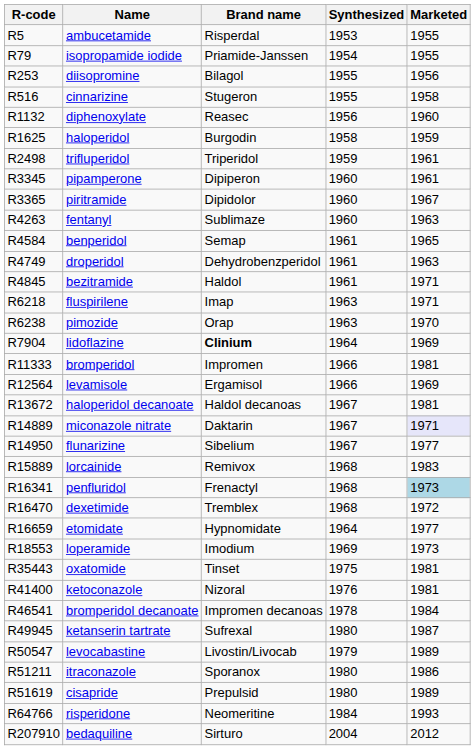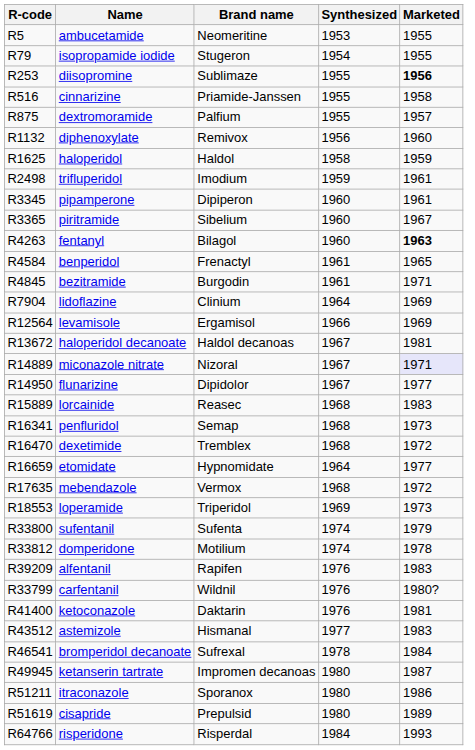ambucetamide | Brand name: Risperdal -> Neomeritine
isopropamide iodide | Brand name: Priamide-Janssen -> Stugeron
diisopromine | Brand name: Bilagol -> Sublimaze
diisopromine | Marketed: normal -> bold
cinnarizine | Brand name: Stugeron -> Priamide-Janssen
+ row: R875 | dextromoramide | Palfium | 1955 | 1957
diphenoxylate | Brand name: Reasec -> Remivox
haloperidol | Brand name: Burgodin -> Haldol
trifluperidol | Brand name: Triperidol -> Imodium
piritramide | Brand name: Dipidolor -> Sibelium
fentanyl | Brand name: Sublimaze -> Bilagol
fentanyl | Marketed: normal -> bold
benperidol | Brand name: Semap -> Frenactyl
- row: R4749 | droperidol | Dehydrobenzperidol | 1961 | 1963
bezitramide | Brand name: Haldol -> Burgodin
- row: R6218 | fluspirilene | Imap | 1963 | 1971
- row: R6238 | pimozide | Orap | 1963 | 1970
lidoflazine | Brand name: bold -> normal
- row: R11333 | bromperidol | Impromen | 1966 | 1981
miconazole nitrate | Brand name: Daktarin -> Nizoral
flunarizine | Brand name: Sibelium -> Dipidolor
lorcainide | Brand name: Remivox -> Reasec
penfluridol | Brand name: Frenactyl -> Semap
penfluridol | Marketed: lightblue background -> no background
+ row: R17635 | mebendazole | Vermox | 1968 | 1972
loperamide | Brand name: Imodium -> Triperidol
+ row: R33800 | sufentanil | Sufenta | 1974 | 1979
+ row: R33812 | domperidone | Motilium | 1974 | 1978
- row: R35443 | oxatomide | Tinset | 1975 | 1981
+ row: R39209 | alfentanil | Rapifen | 1976 | 1983
+ row: R33799 | carfentanil | Wildnil | 1976 | 1980?
ketoconazole | Brand name: Nizoral -> Daktarin
+ row: R43512 | astemizole | Hismanal | 1977 | 1983
bromperidol decanoate | Brand name: Impromen decanoas -> Sufrexal
ketanserin tartrate | Brand name: Sufrexal -> Impromen decanoas
- row: R50547 | levocabastine | Livostin/Livocab | 1979 | 1989
risperidone | Brand name: Neomeritine -> Risperdal
- row: R207910 | bedaquiline | Sirturo | 2004 | 2012
